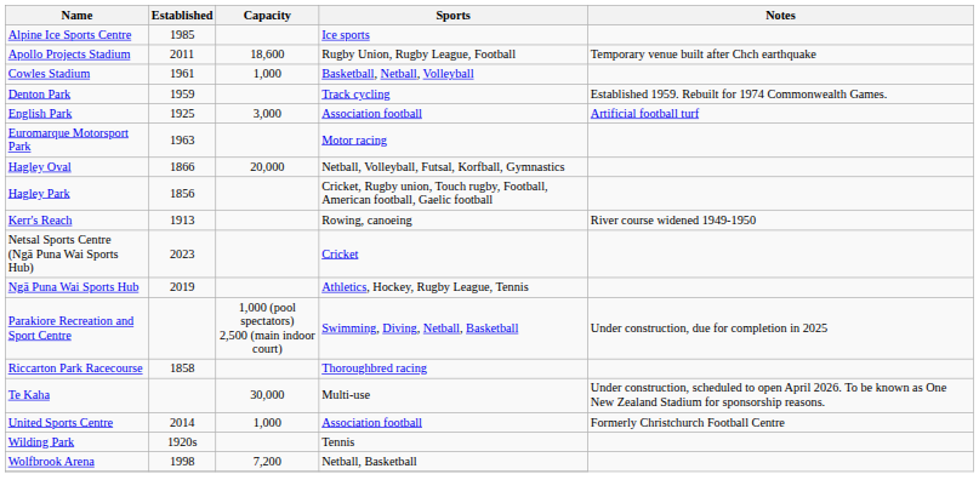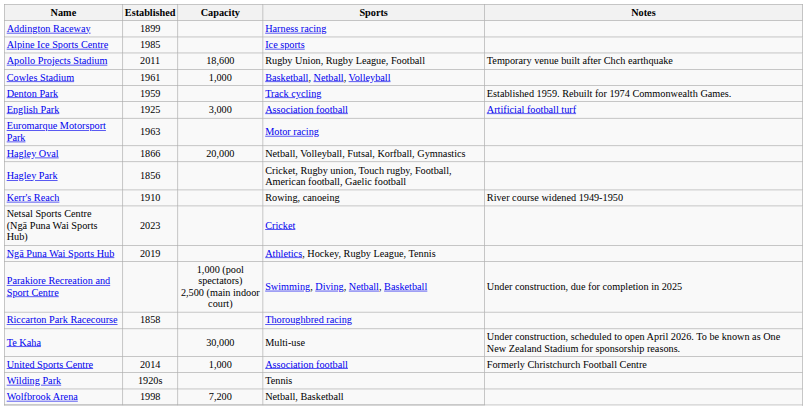+ row: Addington Raceway | 1899 | Harness racing
Kerr's Reach | Established: 1913 -> 1910
